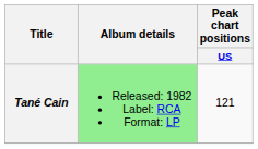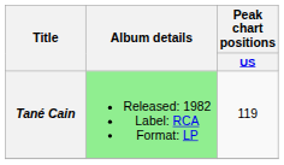Tané Cain | Peak chart positions / US: 121 -> 119
